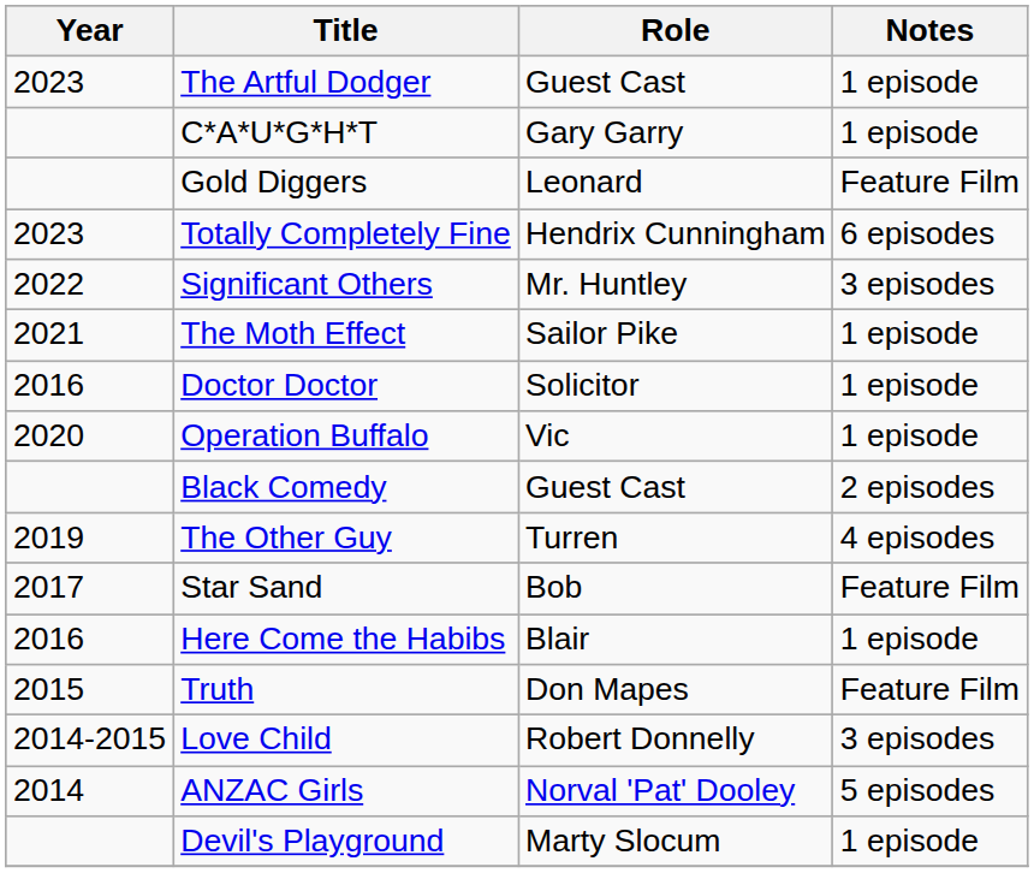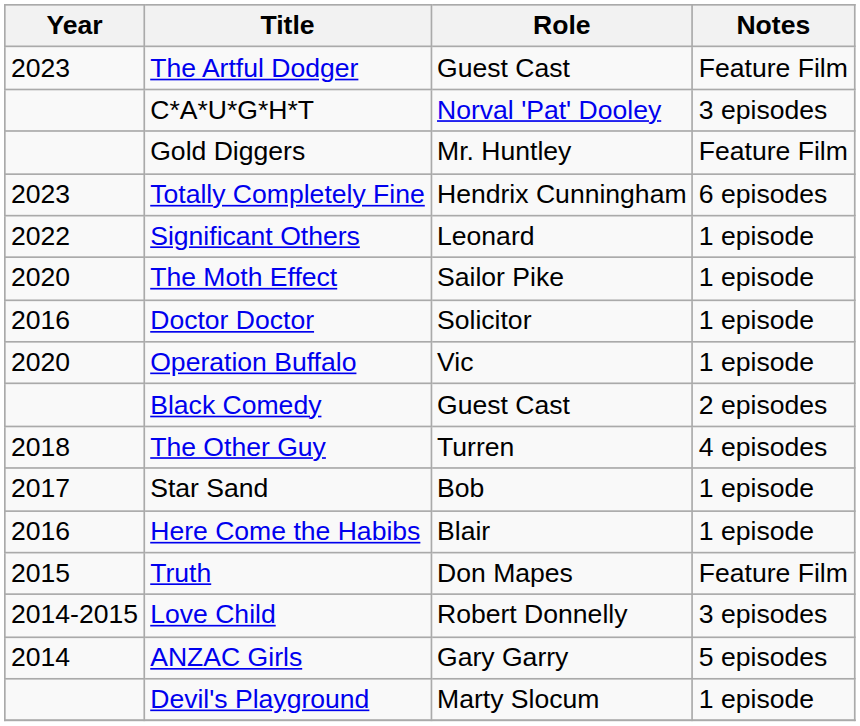The Artful Dodger | Notes: 1 episode -> Feature Film
C*A*U*G*H*T | Role: Gary Garry -> Norval 'Pat' Dooley
C*A*U*G*H*T | Notes: 1 episode -> 3 episodes
Gold Diggers | Role: Leonard -> Mr. Huntley
Significant Others | Role: Mr. Huntley -> Leonard
Significant Others | Notes: 3 episodes -> 1 episode
The Moth Effect | Year: 2021 -> 2020
The Other Guy | Year: 2019 -> 2018
Star Sand | Notes: Feature Film -> 1 episode
ANZAC Girls | Role: Norval 'Pat' Dooley -> Gary Garry
